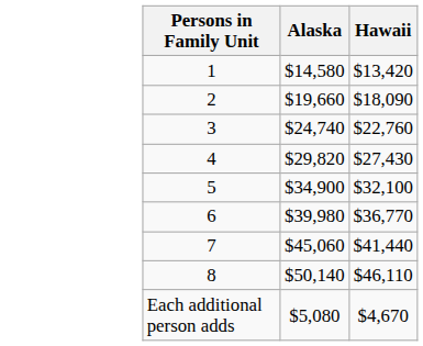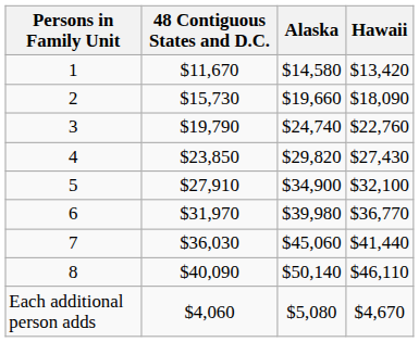+ column: 48 Contiguous States and D.C. | $11,670 | $15,730 | $19,790 | $23,850 | $27,910 | $31,970 | $36,030 | $40,090 | $4,060
